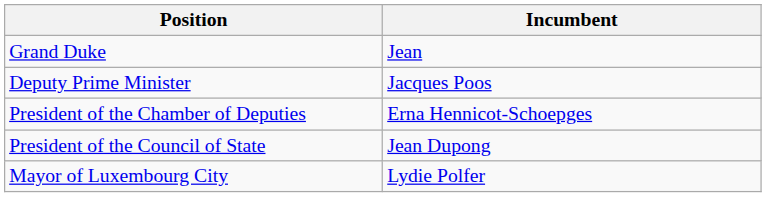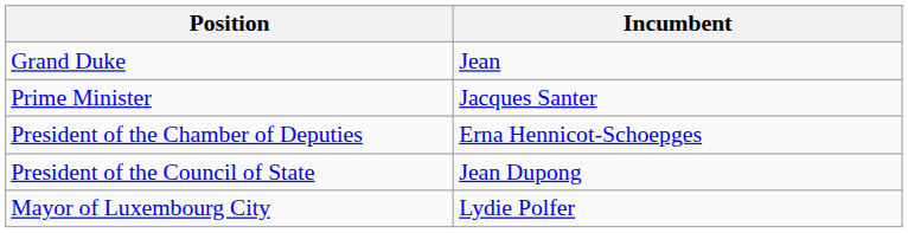+ row: Prime Minister | Jacques Santer
- row: Deputy Prime Minister | Jacques Poos
